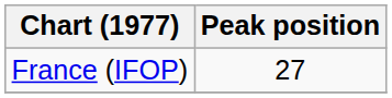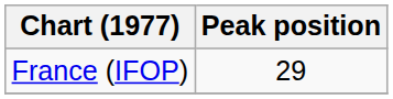France (IFOP) | Peak position: 27 -> 29
